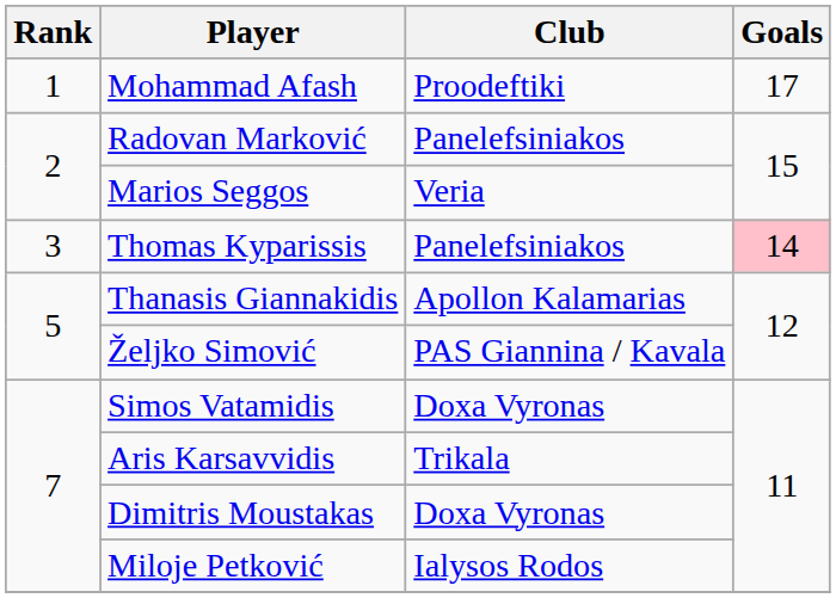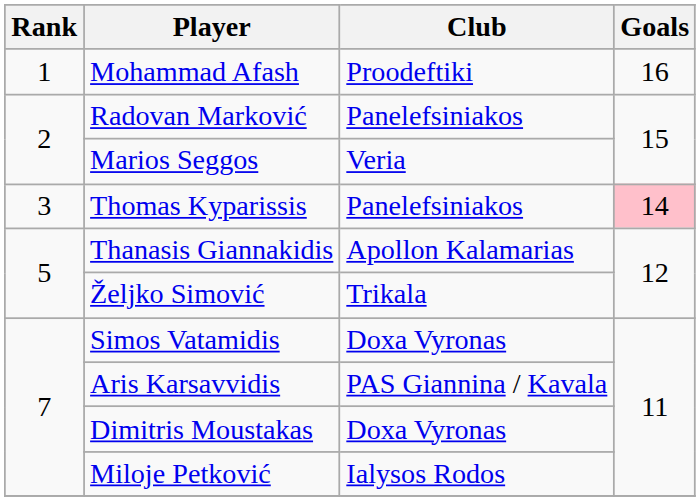Mohammad Afash | Goals: 17 -> 16
Željko Simović | Club: PAS Giannina / Kavala -> Trikala
Aris Karsavvidis | Club: Trikala -> PAS Giannina / Kavala
